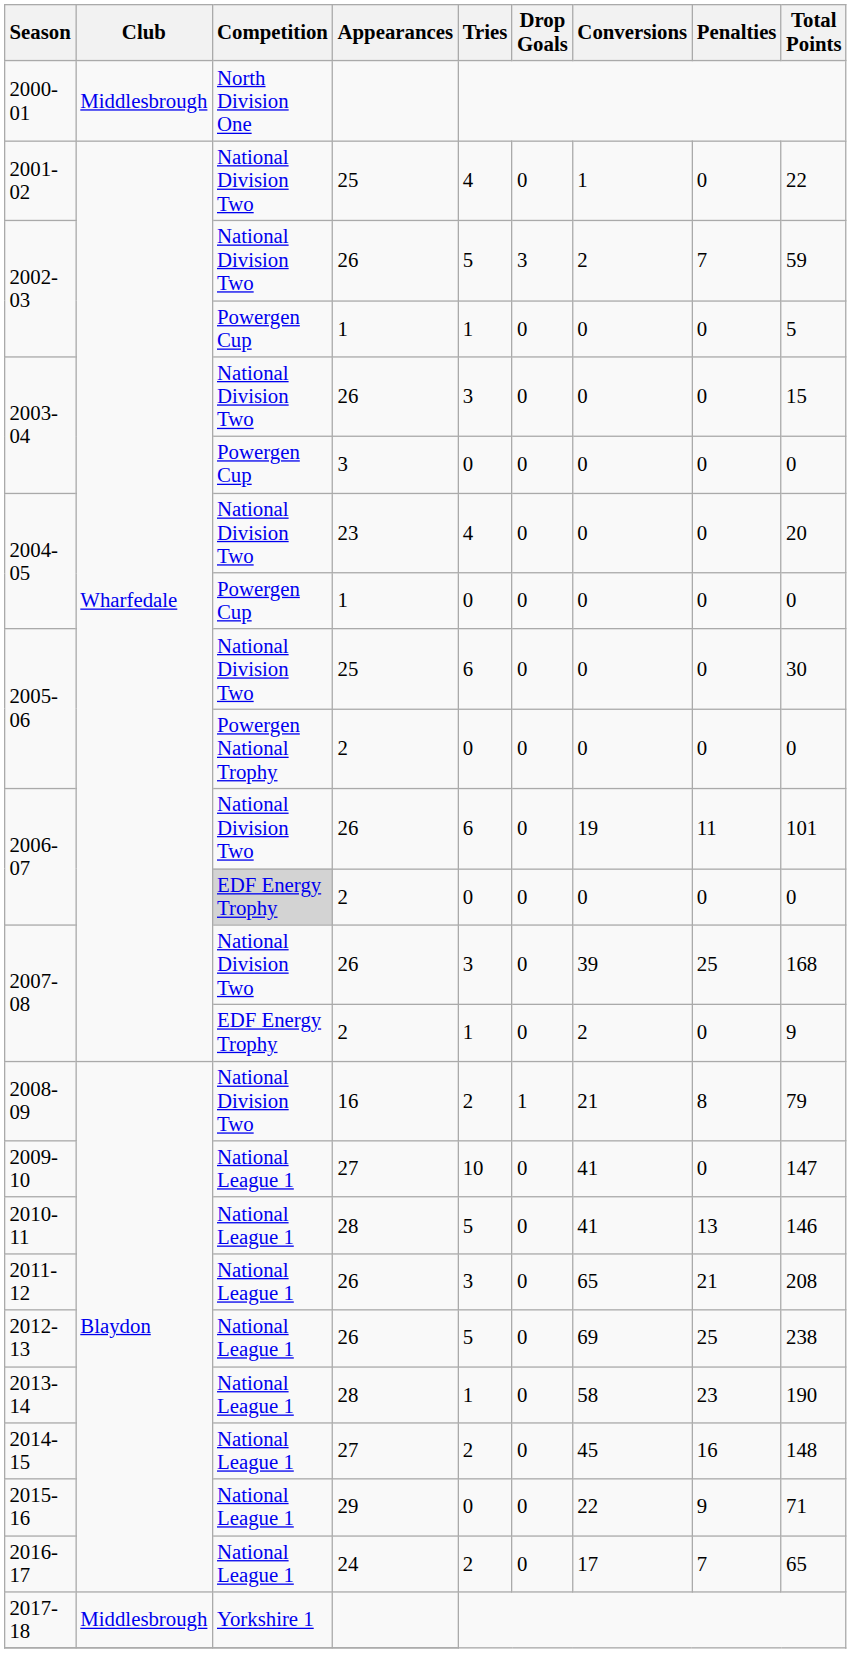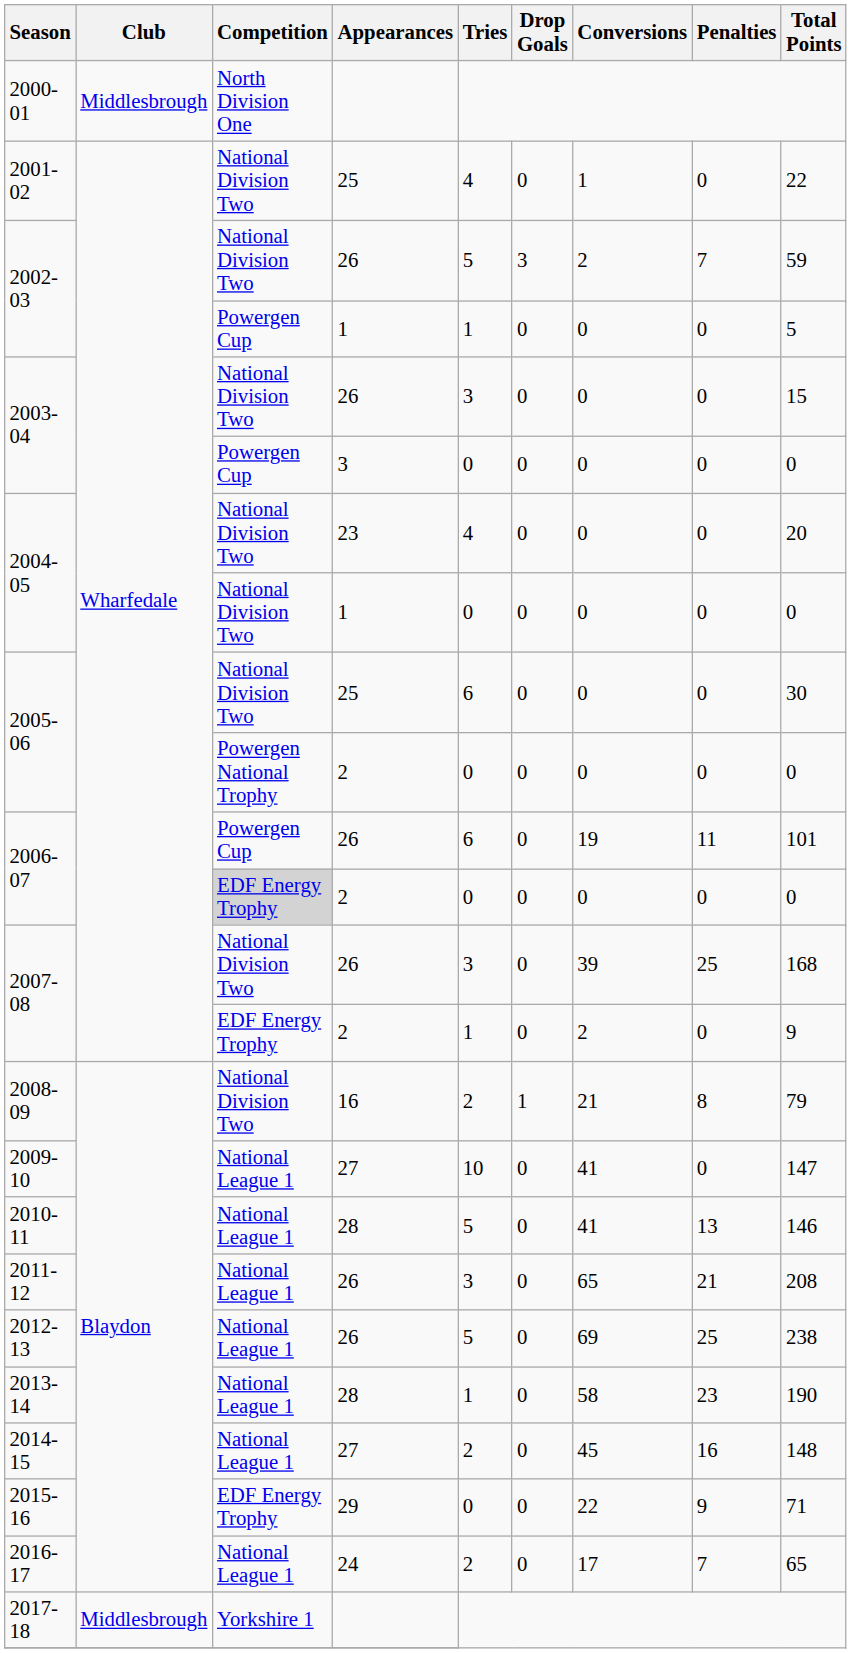2004-05 / 1 | Competition: Powergen Cup -> National Division Two
2006-07 / 26 | Competition: National Division Two -> Powergen Cup
2015-16 | Competition: National League 1 -> EDF Energy Trophy
